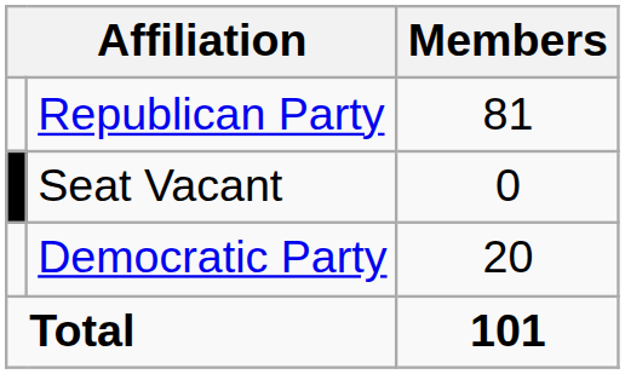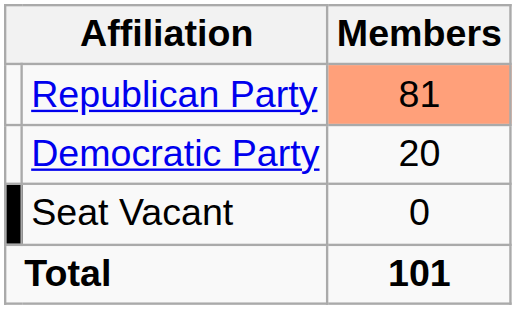Republican Party | Members: no background -> lightsalmon background
rows swapped: Democratic Party <-> Seat Vacant
